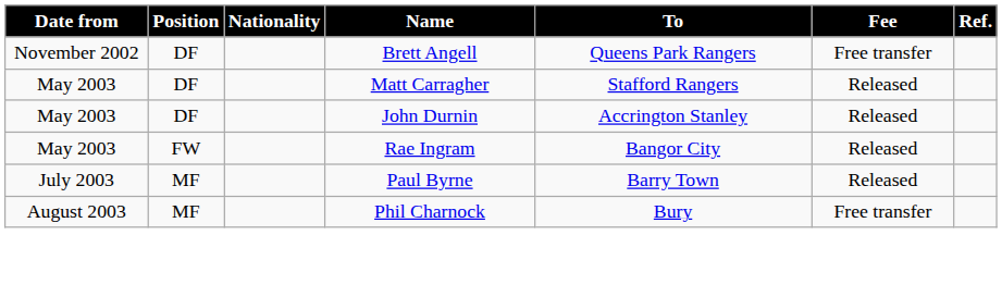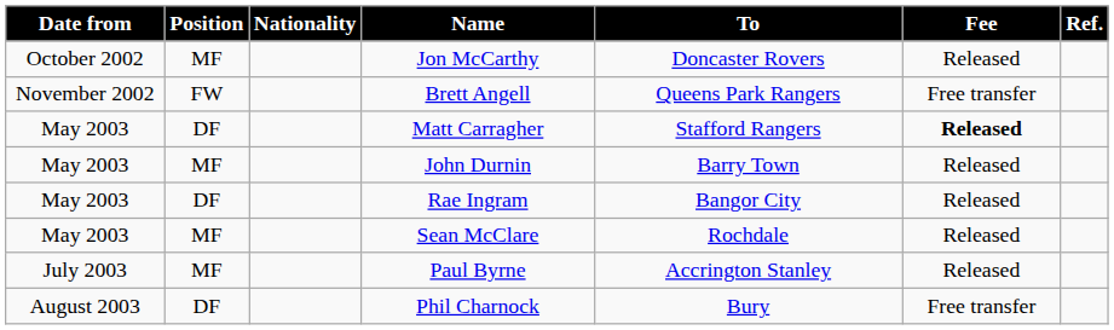+ row: October 2002 | MF | Jon McCarthy | Doncaster Rovers | Released
Brett Angell | Position: DF -> FW
Matt Carragher | Fee: normal -> bold
John Durnin | Position: DF -> MF
John Durnin | To: Accrington Stanley -> Barry Town
Rae Ingram | Position: FW -> DF
+ row: May 2003 | MF | Sean McClare | Rochdale | Released
Paul Byrne | To: Barry Town -> Accrington Stanley
Phil Charnock | Position: MF -> DF
